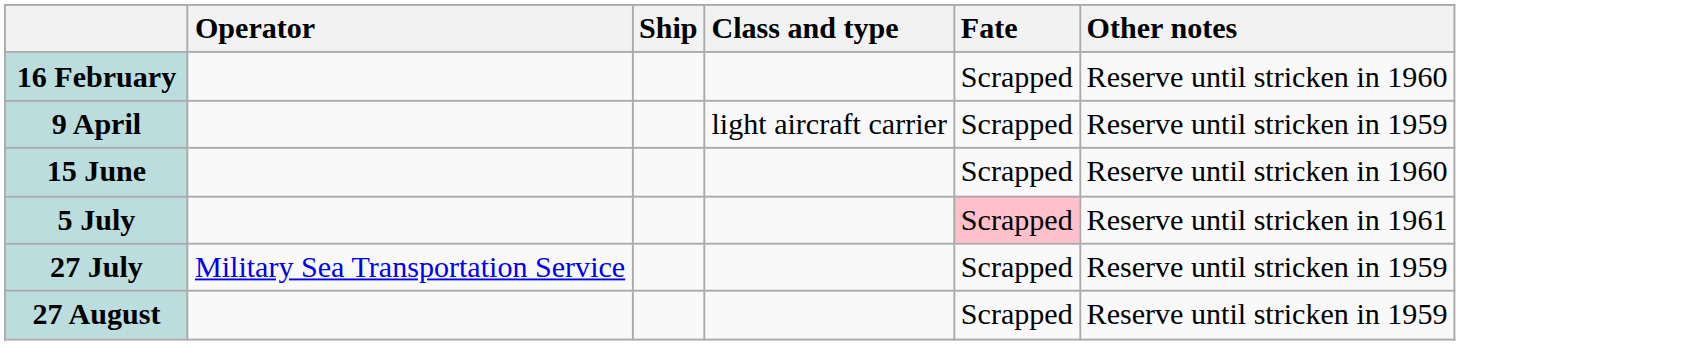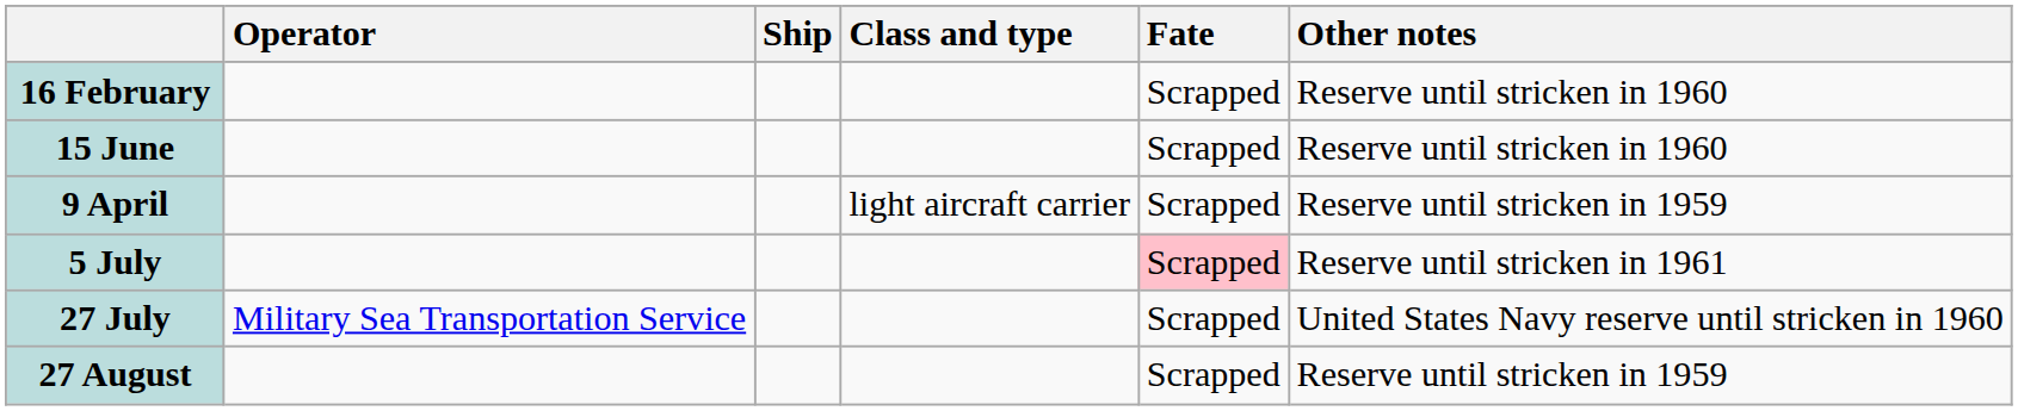rows swapped: 9 April <-> 15 June
27 July | Other notes: Reserve until stricken in 1959 -> United States Navy reserve until stricken in 1960
